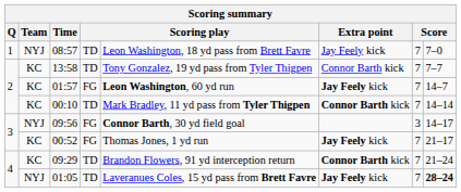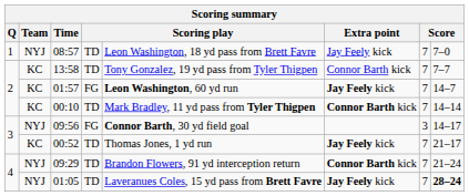00:52 | column 4: FG -> TD
09:29 | Team: KC -> NYJ
